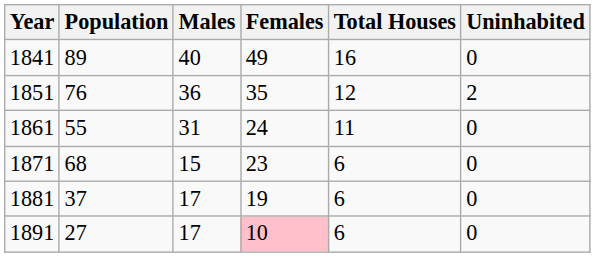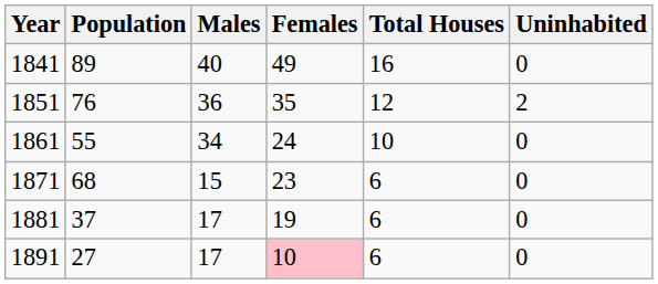1861 | Males: 31 -> 34
1861 | Total Houses: 11 -> 10
